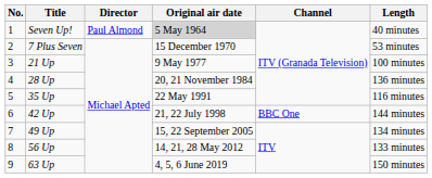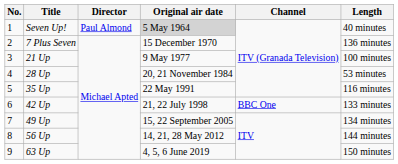7 Plus Seven | Length: 53 minutes -> 136 minutes
28 Up | Length: 136 minutes -> 53 minutes
42 Up | Length: 144 minutes -> 133 minutes
56 Up | Length: 133 minutes -> 144 minutes
